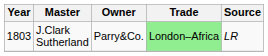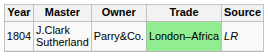J.Clark Sutherland | Year: 1803 -> 1804
